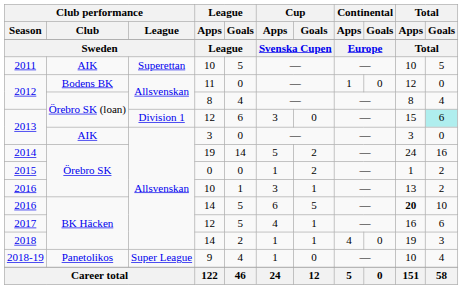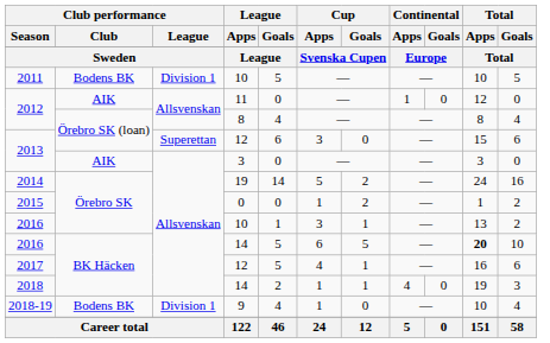2011 | Club performance / Club: AIK -> Bodens BK
2011 | Club performance / League: Superettan -> Division 1
2012 / 11 | Club performance / Club: Bodens BK -> AIK
2013 / 12 | Club performance / League: Division 1 -> Superettan
2013 / 12 | Total / Goals: paleturquoise background -> no background
2018-19 | Club performance / Club: Panetolikos -> Bodens BK
2018-19 | Club performance / League: Super League -> Division 1
